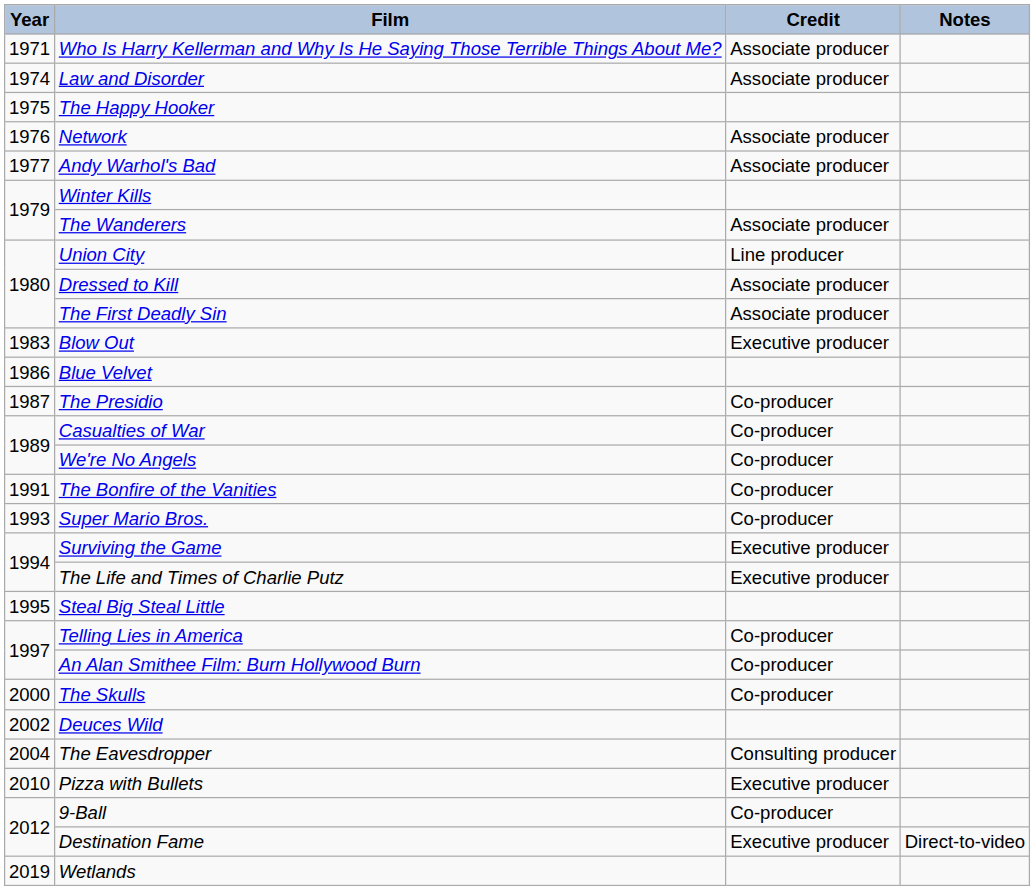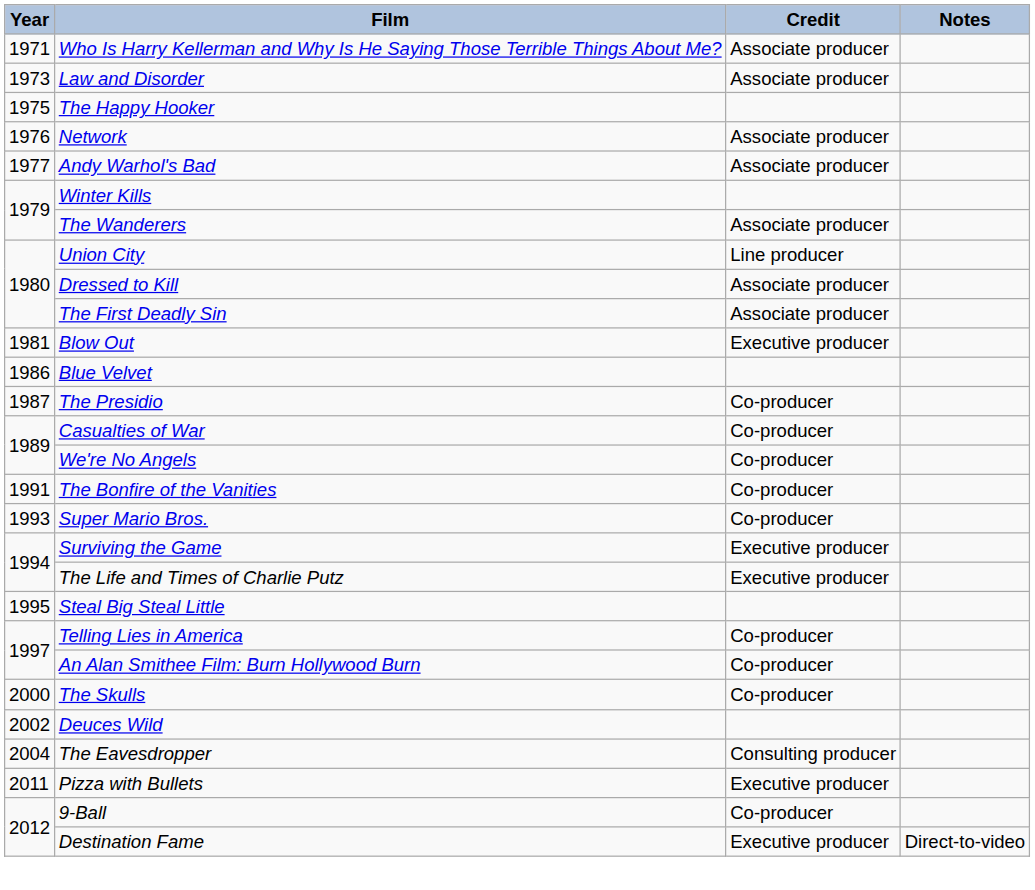Law and Disorder | Year: 1974 -> 1973
Blow Out | Year: 1983 -> 1981
Pizza with Bullets | Year: 2010 -> 2011
- row: 2019 | Wetlands
